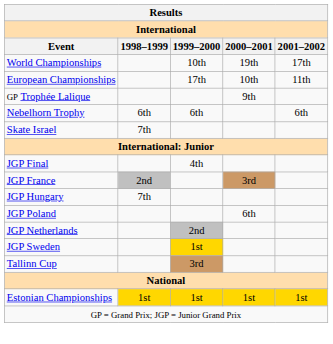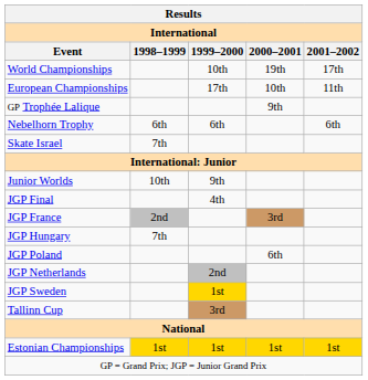+ row: Junior Worlds | 10th | 9th
